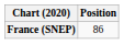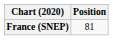France (SNEP) | Position: 86 -> 81
